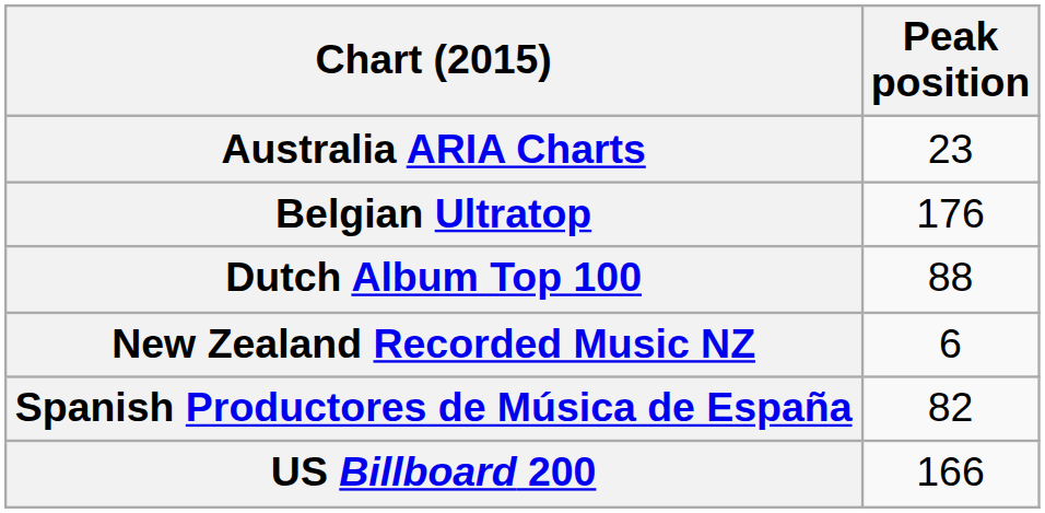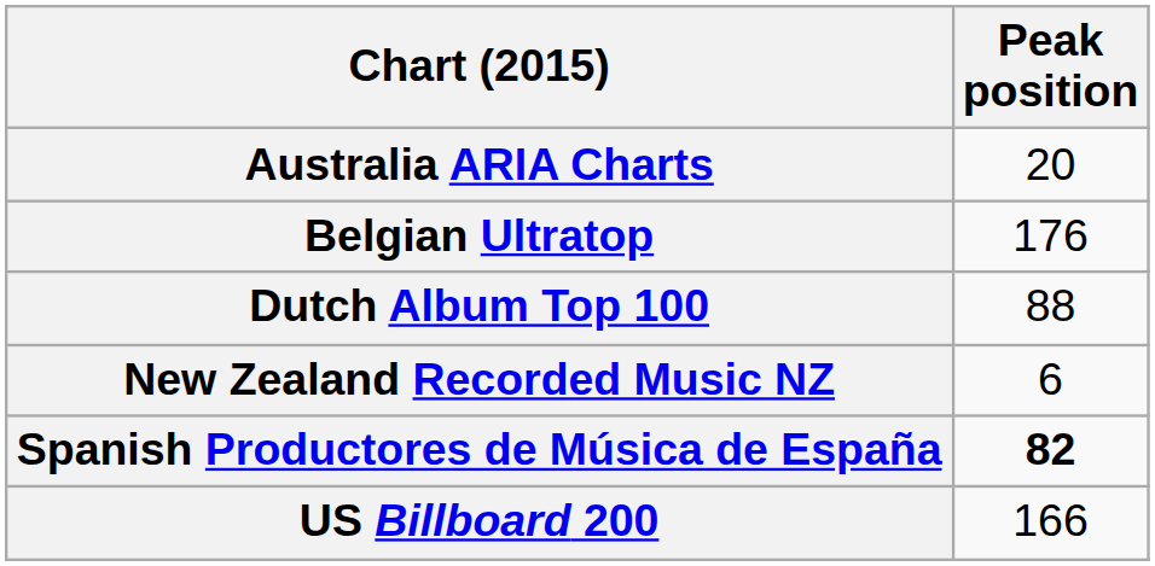Australia ARIA Charts | Peak position: 23 -> 20
Spanish Productores de Música de España | Peak position: normal -> bold
